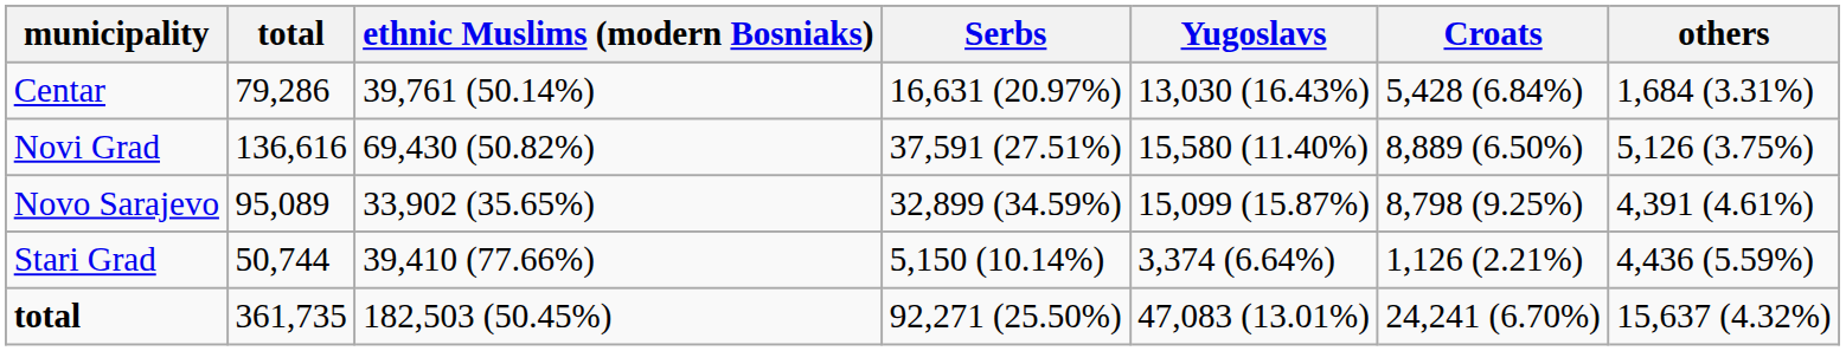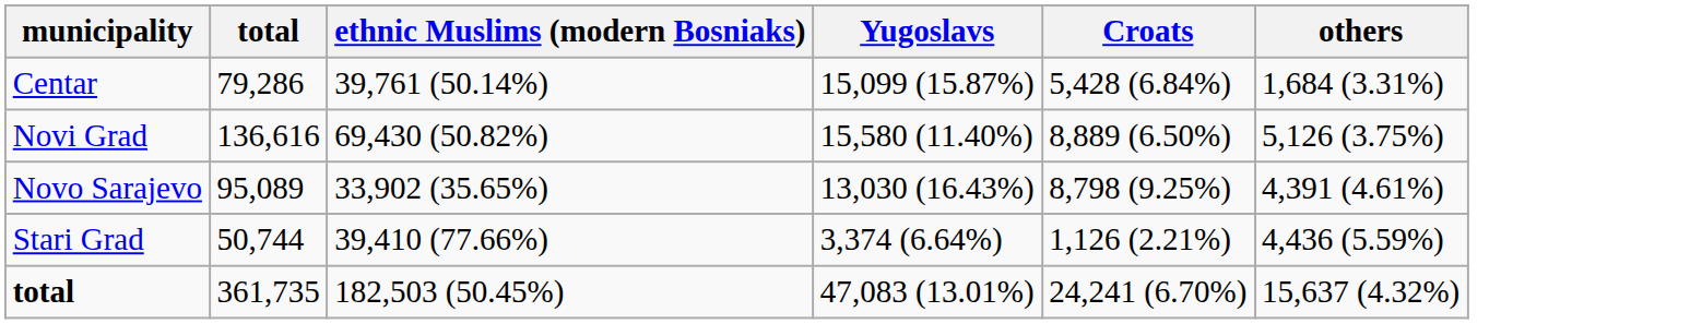- column: Serbs | 16,631 (20.97%) | 37,591 (27.51%) | 32,899 (34.59%) | 5,150 (10.14%) | 92,271 (25.50%)
Centar | Yugoslavs: 13,030 (16.43%) -> 15,099 (15.87%)
Novo Sarajevo | Yugoslavs: 15,099 (15.87%) -> 13,030 (16.43%)
